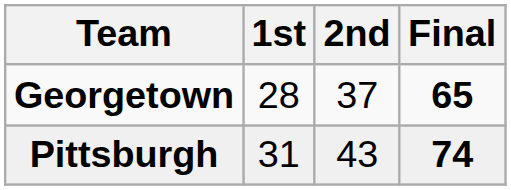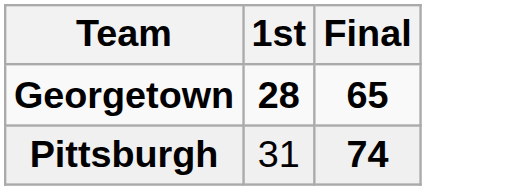- column: 2nd | 37 | 43
Georgetown | 1st: normal -> bold
